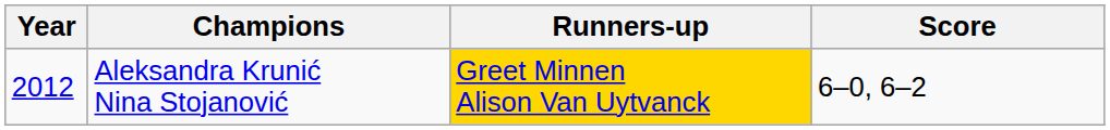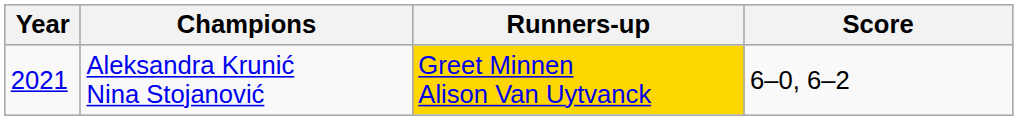Aleksandra Krunić Nina Stojanović | Year: 2012 -> 2021
